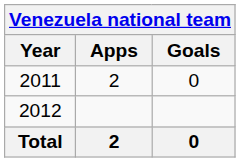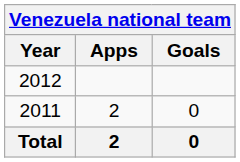rows swapped: 2011 <-> 2012
